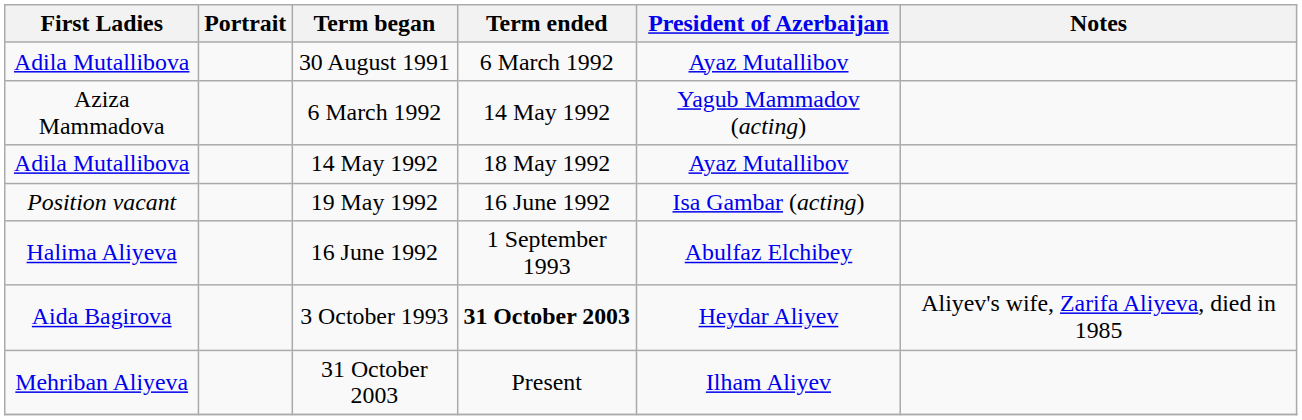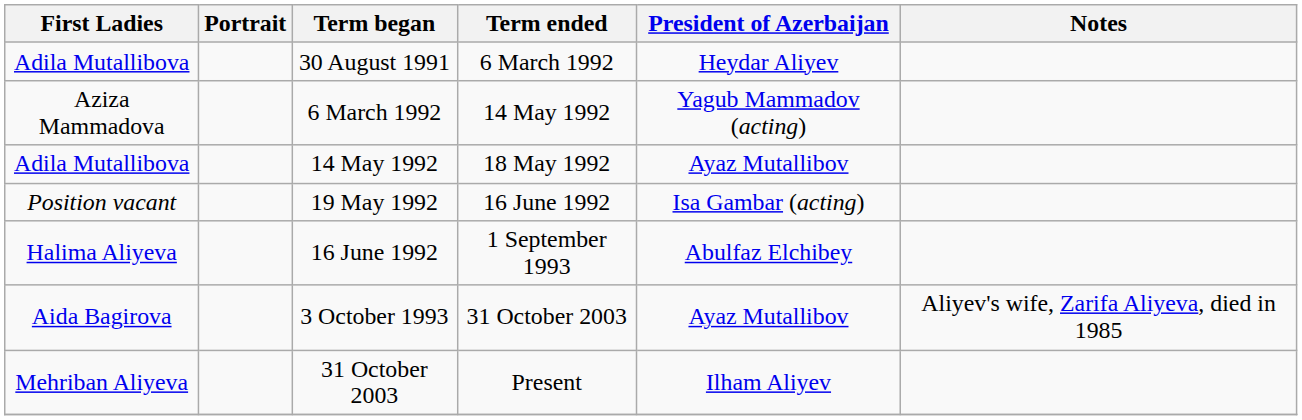30 August 1991 | President of Azerbaijan: Ayaz Mutallibov -> Heydar Aliyev
3 October 1993 | Term ended: bold -> normal
3 October 1993 | President of Azerbaijan: Heydar Aliyev -> Ayaz Mutallibov
